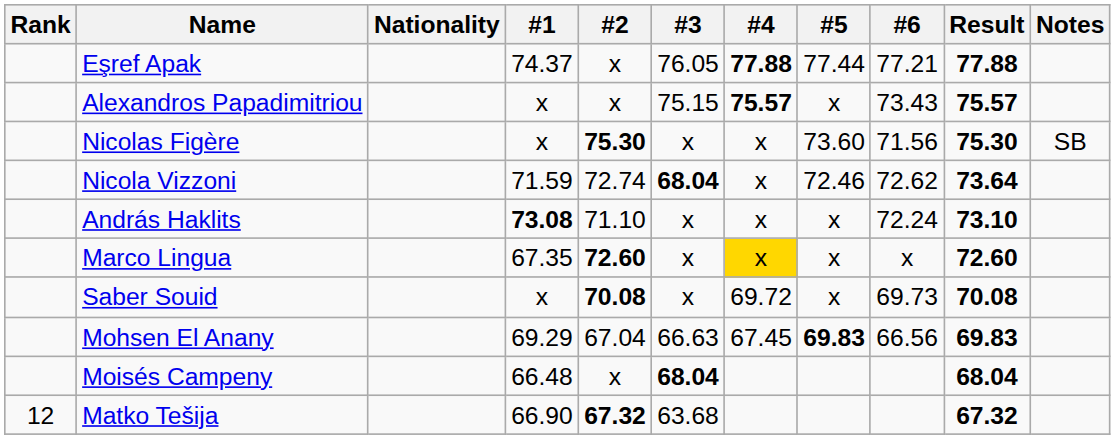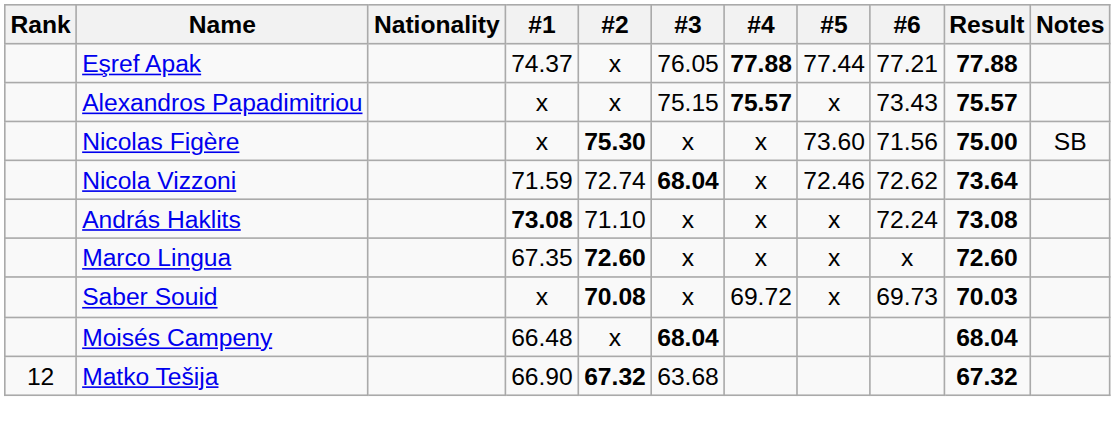Nicolas Figère | Result: 75.30 -> 75.00
András Haklits | Result: 73.10 -> 73.08
Marco Lingua | #4: gold background -> no background
Saber Souid | Result: 70.08 -> 70.03
- row: Mohsen El Anany | 69.29 | 67.04 | 66.63 | 67.45 | 69.83 | 66.56 | 69.83
